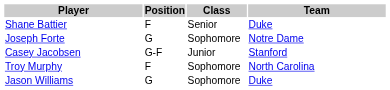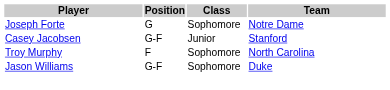- row: Shane Battier | F | Senior | Duke
Jason Williams | Position: G -> G-F
